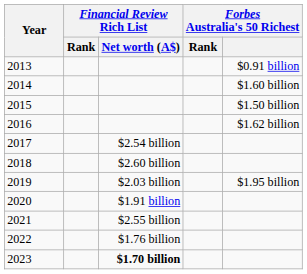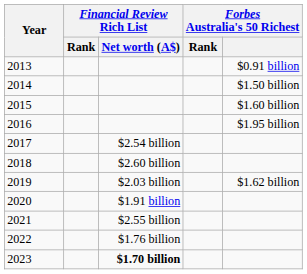2014 | Forbes Australia's 50 Richest: $1.60 billion -> $1.50 billion
2015 | Forbes Australia's 50 Richest: $1.50 billion -> $1.60 billion
2016 | Forbes Australia's 50 Richest: $1.62 billion -> $1.95 billion
2019 | Forbes Australia's 50 Richest: $1.95 billion -> $1.62 billion
